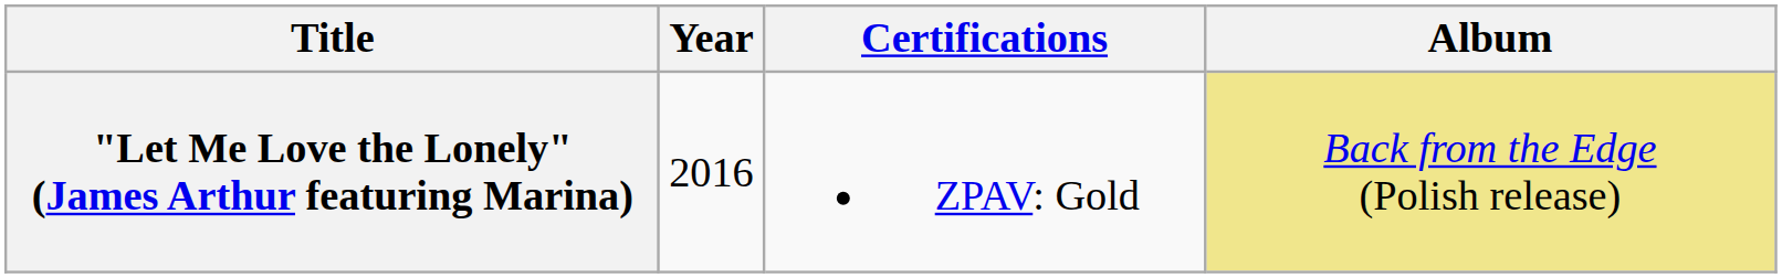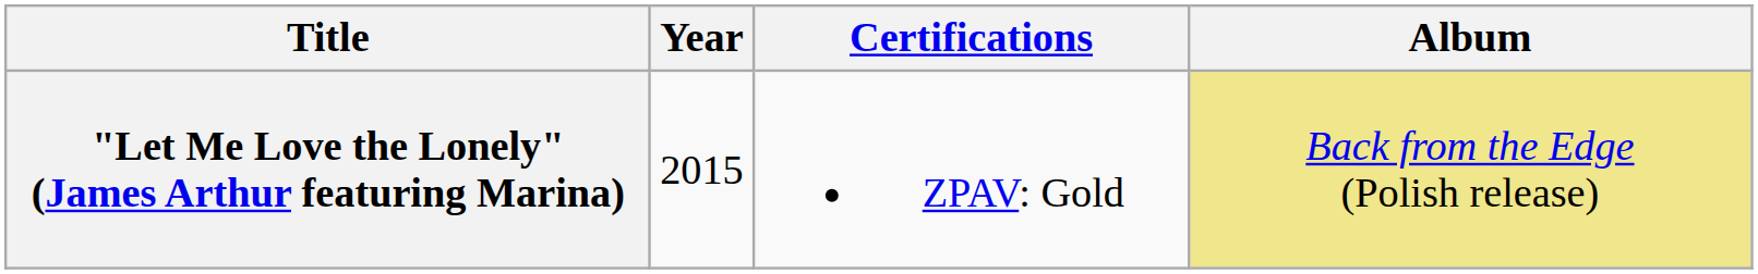"Let Me Love the Lonely" (James Arthur featuring Marina) | Year: 2016 -> 2015
